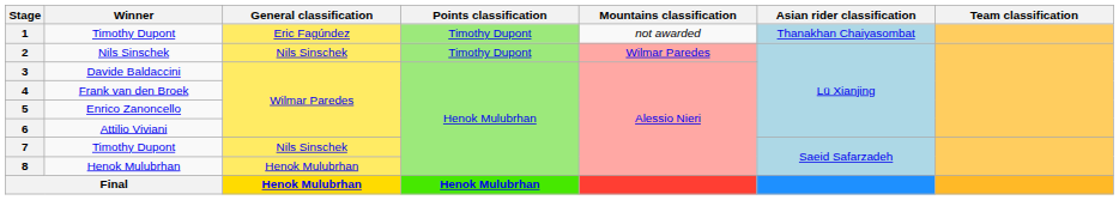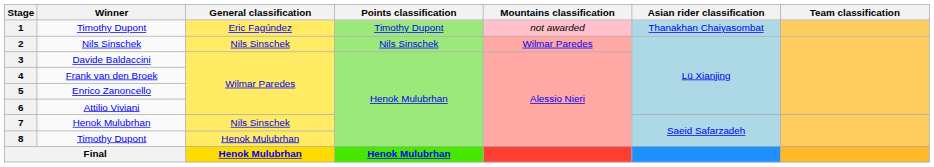1 | Mountains classification: no background -> pink background
2 | Points classification: Timothy Dupont -> Nils Sinschek
7 | Winner: Timothy Dupont -> Henok Mulubrhan
8 | Winner: Henok Mulubrhan -> Timothy Dupont
